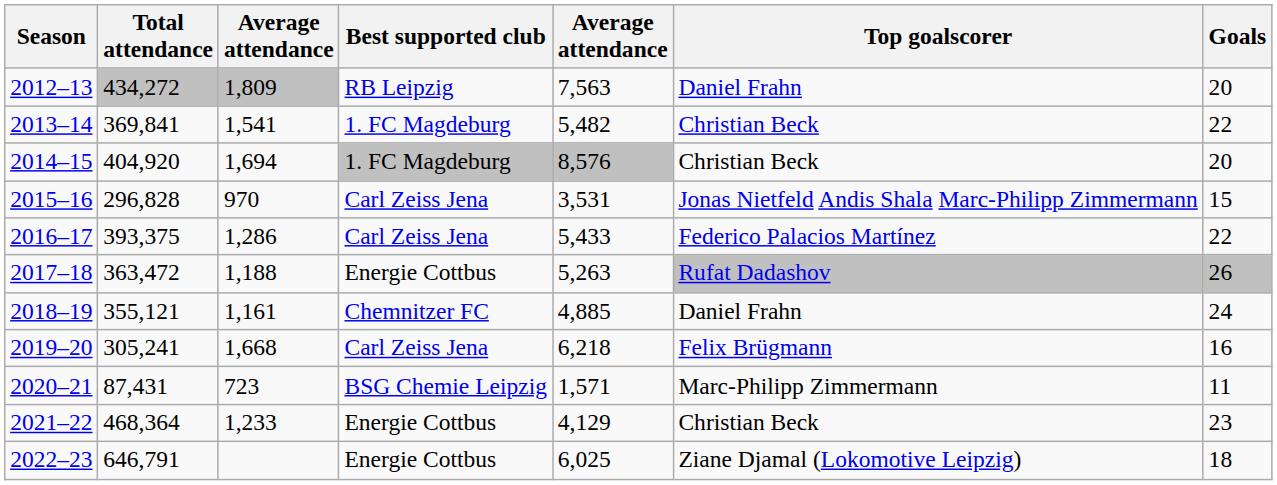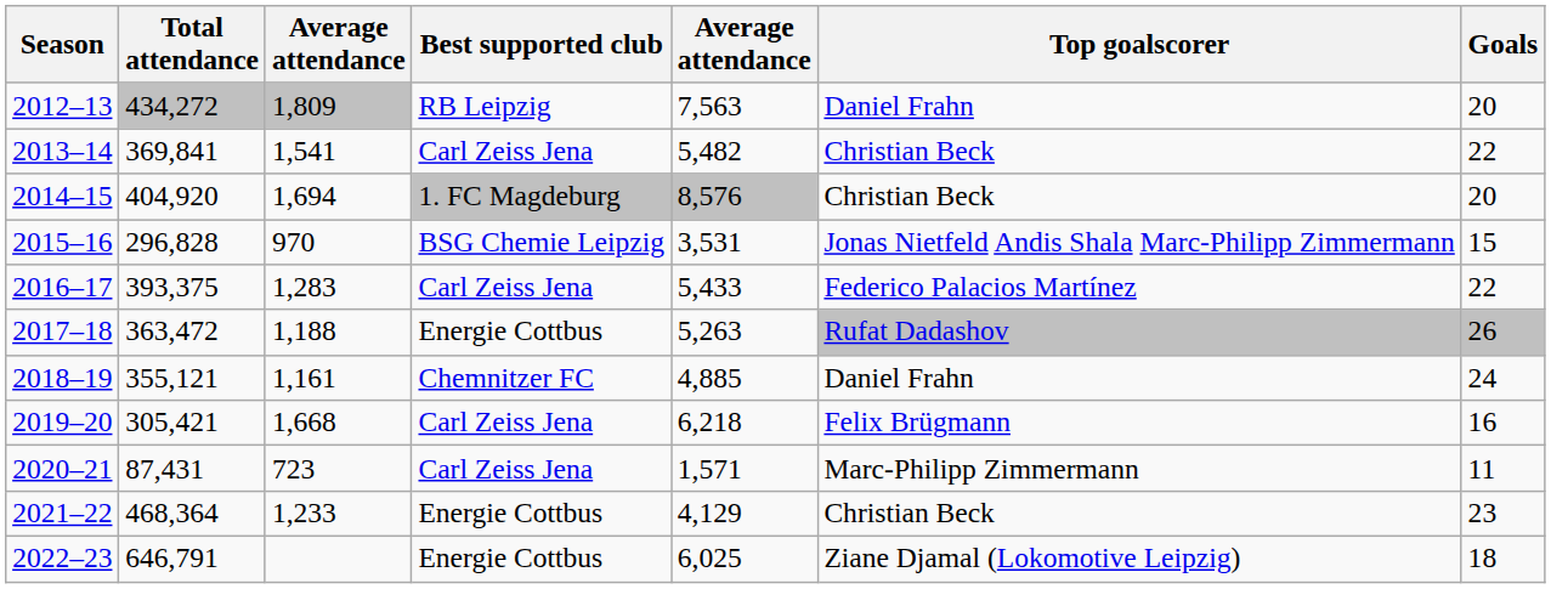2013–14 | Best supported club: 1. FC Magdeburg -> Carl Zeiss Jena
2015–16 | Best supported club: Carl Zeiss Jena -> BSG Chemie Leipzig
2016–17 | column 3: 1,286 -> 1,283
2019–20 | Total attendance: 305,241 -> 305,421
2020–21 | Best supported club: BSG Chemie Leipzig -> Carl Zeiss Jena
